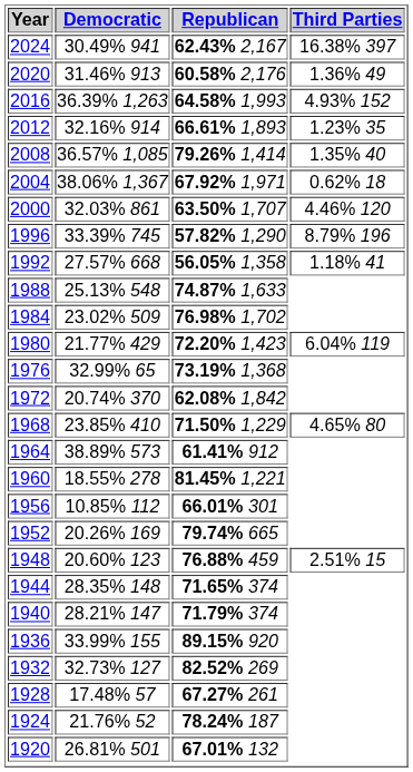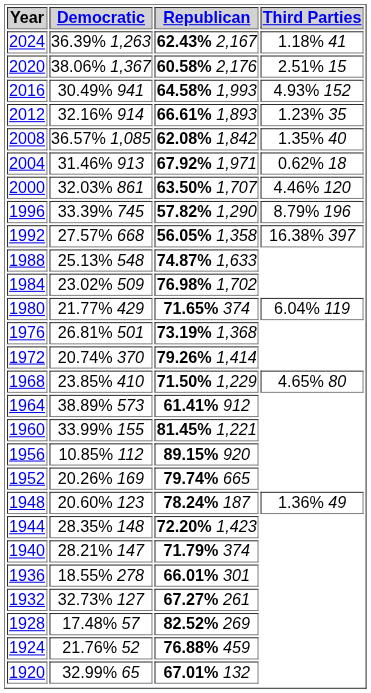2024 | Democratic: 30.49% 941 -> 36.39% 1,263
2024 | Third Parties: 16.38% 397 -> 1.18% 41
2020 | Democratic: 31.46% 913 -> 38.06% 1,367
2020 | Third Parties: 1.36% 49 -> 2.51% 15
2016 | Democratic: 36.39% 1,263 -> 30.49% 941
2008 | Republican: 79.26% 1,414 -> 62.08% 1,842
2004 | Democratic: 38.06% 1,367 -> 31.46% 913
1992 | Third Parties: 1.18% 41 -> 16.38% 397
1980 | Republican: 72.20% 1,423 -> 71.65% 374
1976 | Democratic: 32.99% 65 -> 26.81% 501
1972 | Republican: 62.08% 1,842 -> 79.26% 1,414
1960 | Democratic: 18.55% 278 -> 33.99% 155
1956 | Republican: 66.01% 301 -> 89.15% 920
1948 | Republican: 76.88% 459 -> 78.24% 187
1948 | Third Parties: 2.51% 15 -> 1.36% 49
1944 | Republican: 71.65% 374 -> 72.20% 1,423
1936 | Democratic: 33.99% 155 -> 18.55% 278
1936 | Republican: 89.15% 920 -> 66.01% 301
1932 | Republican: 82.52% 269 -> 67.27% 261
1928 | Republican: 67.27% 261 -> 82.52% 269
1924 | Republican: 78.24% 187 -> 76.88% 459
1920 | Democratic: 26.81% 501 -> 32.99% 65
